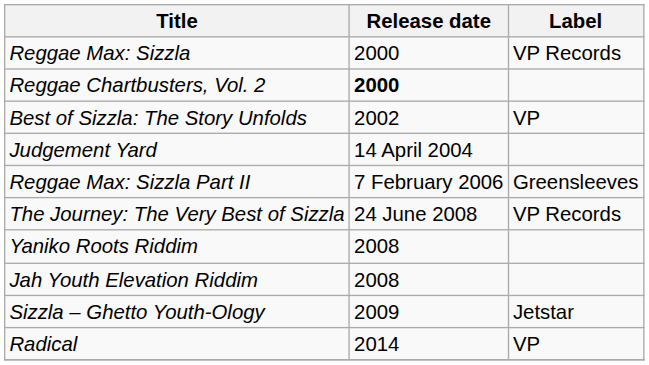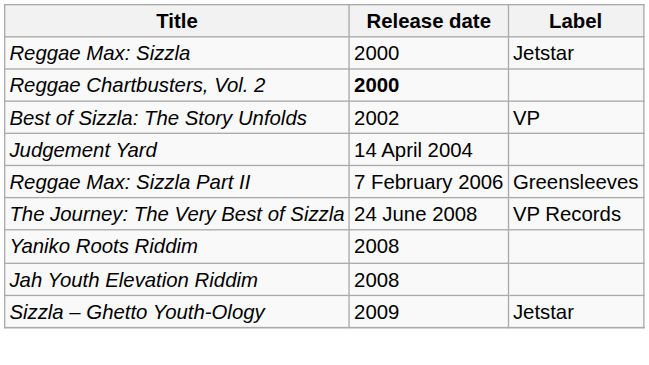Reggae Max: Sizzla | Label: VP Records -> Jetstar
- row: Radical | 2014 | VP
